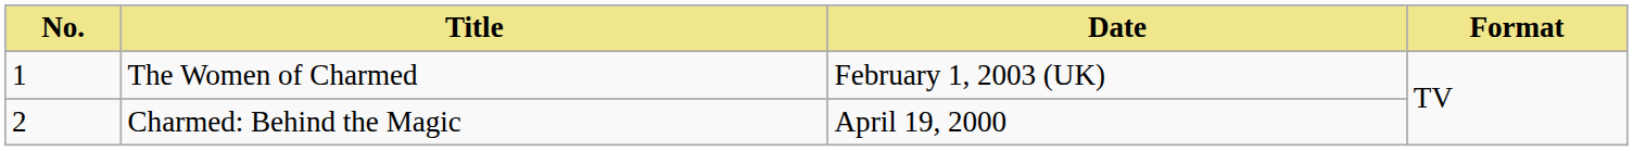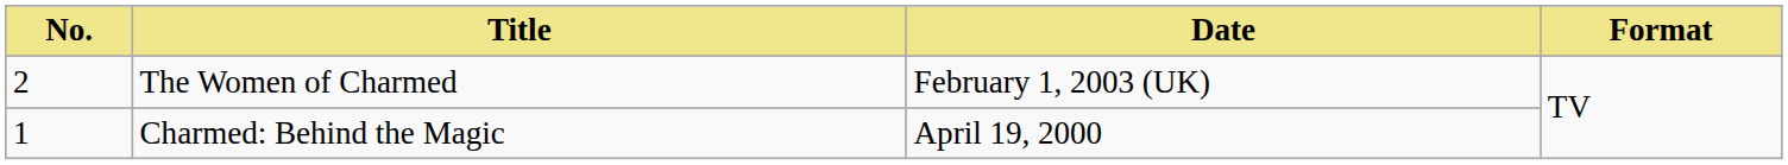The Women of Charmed | No.: 1 -> 2
Charmed: Behind the Magic | No.: 2 -> 1
